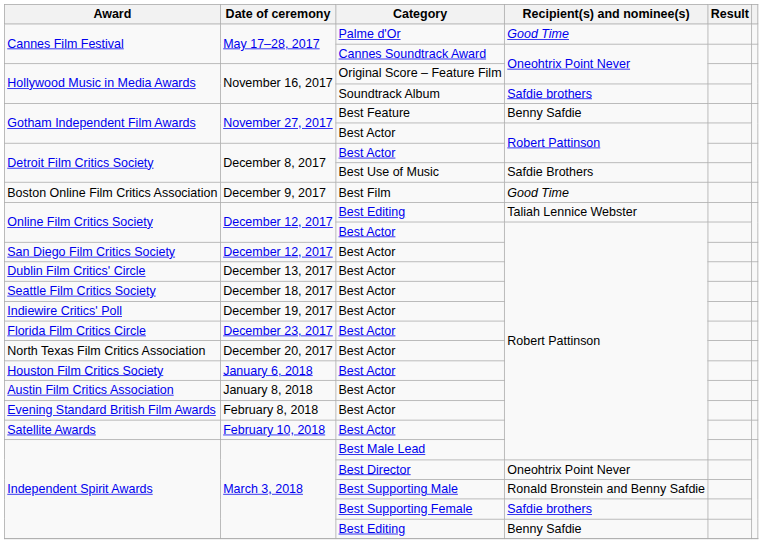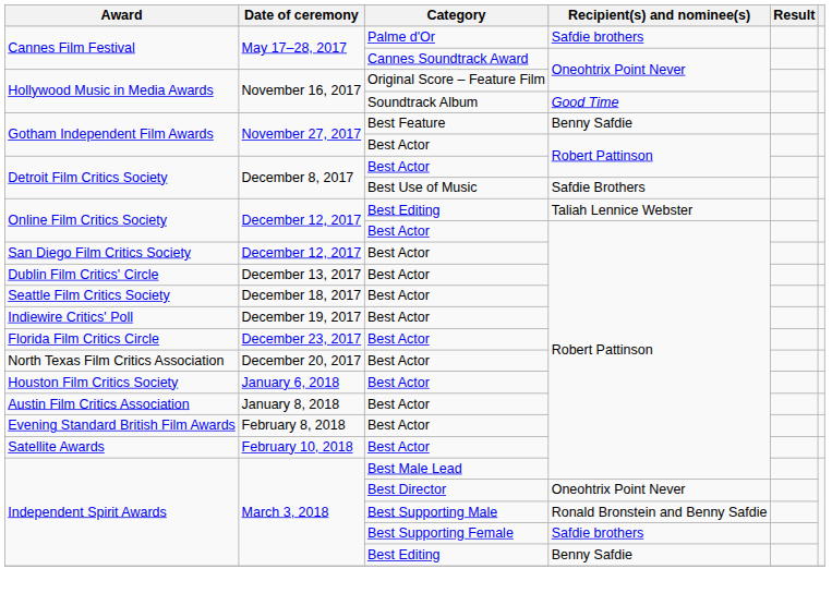Cannes Film Festival / Palme d'Or | Recipient(s) and nominee(s): Good Time -> Safdie brothers
Hollywood Music in Media Awards / Soundtrack Album | Recipient(s) and nominee(s): Safdie brothers -> Good Time
- row: Boston Online Film Critics Association | December 9, 2017 | Best Film | Good Time
